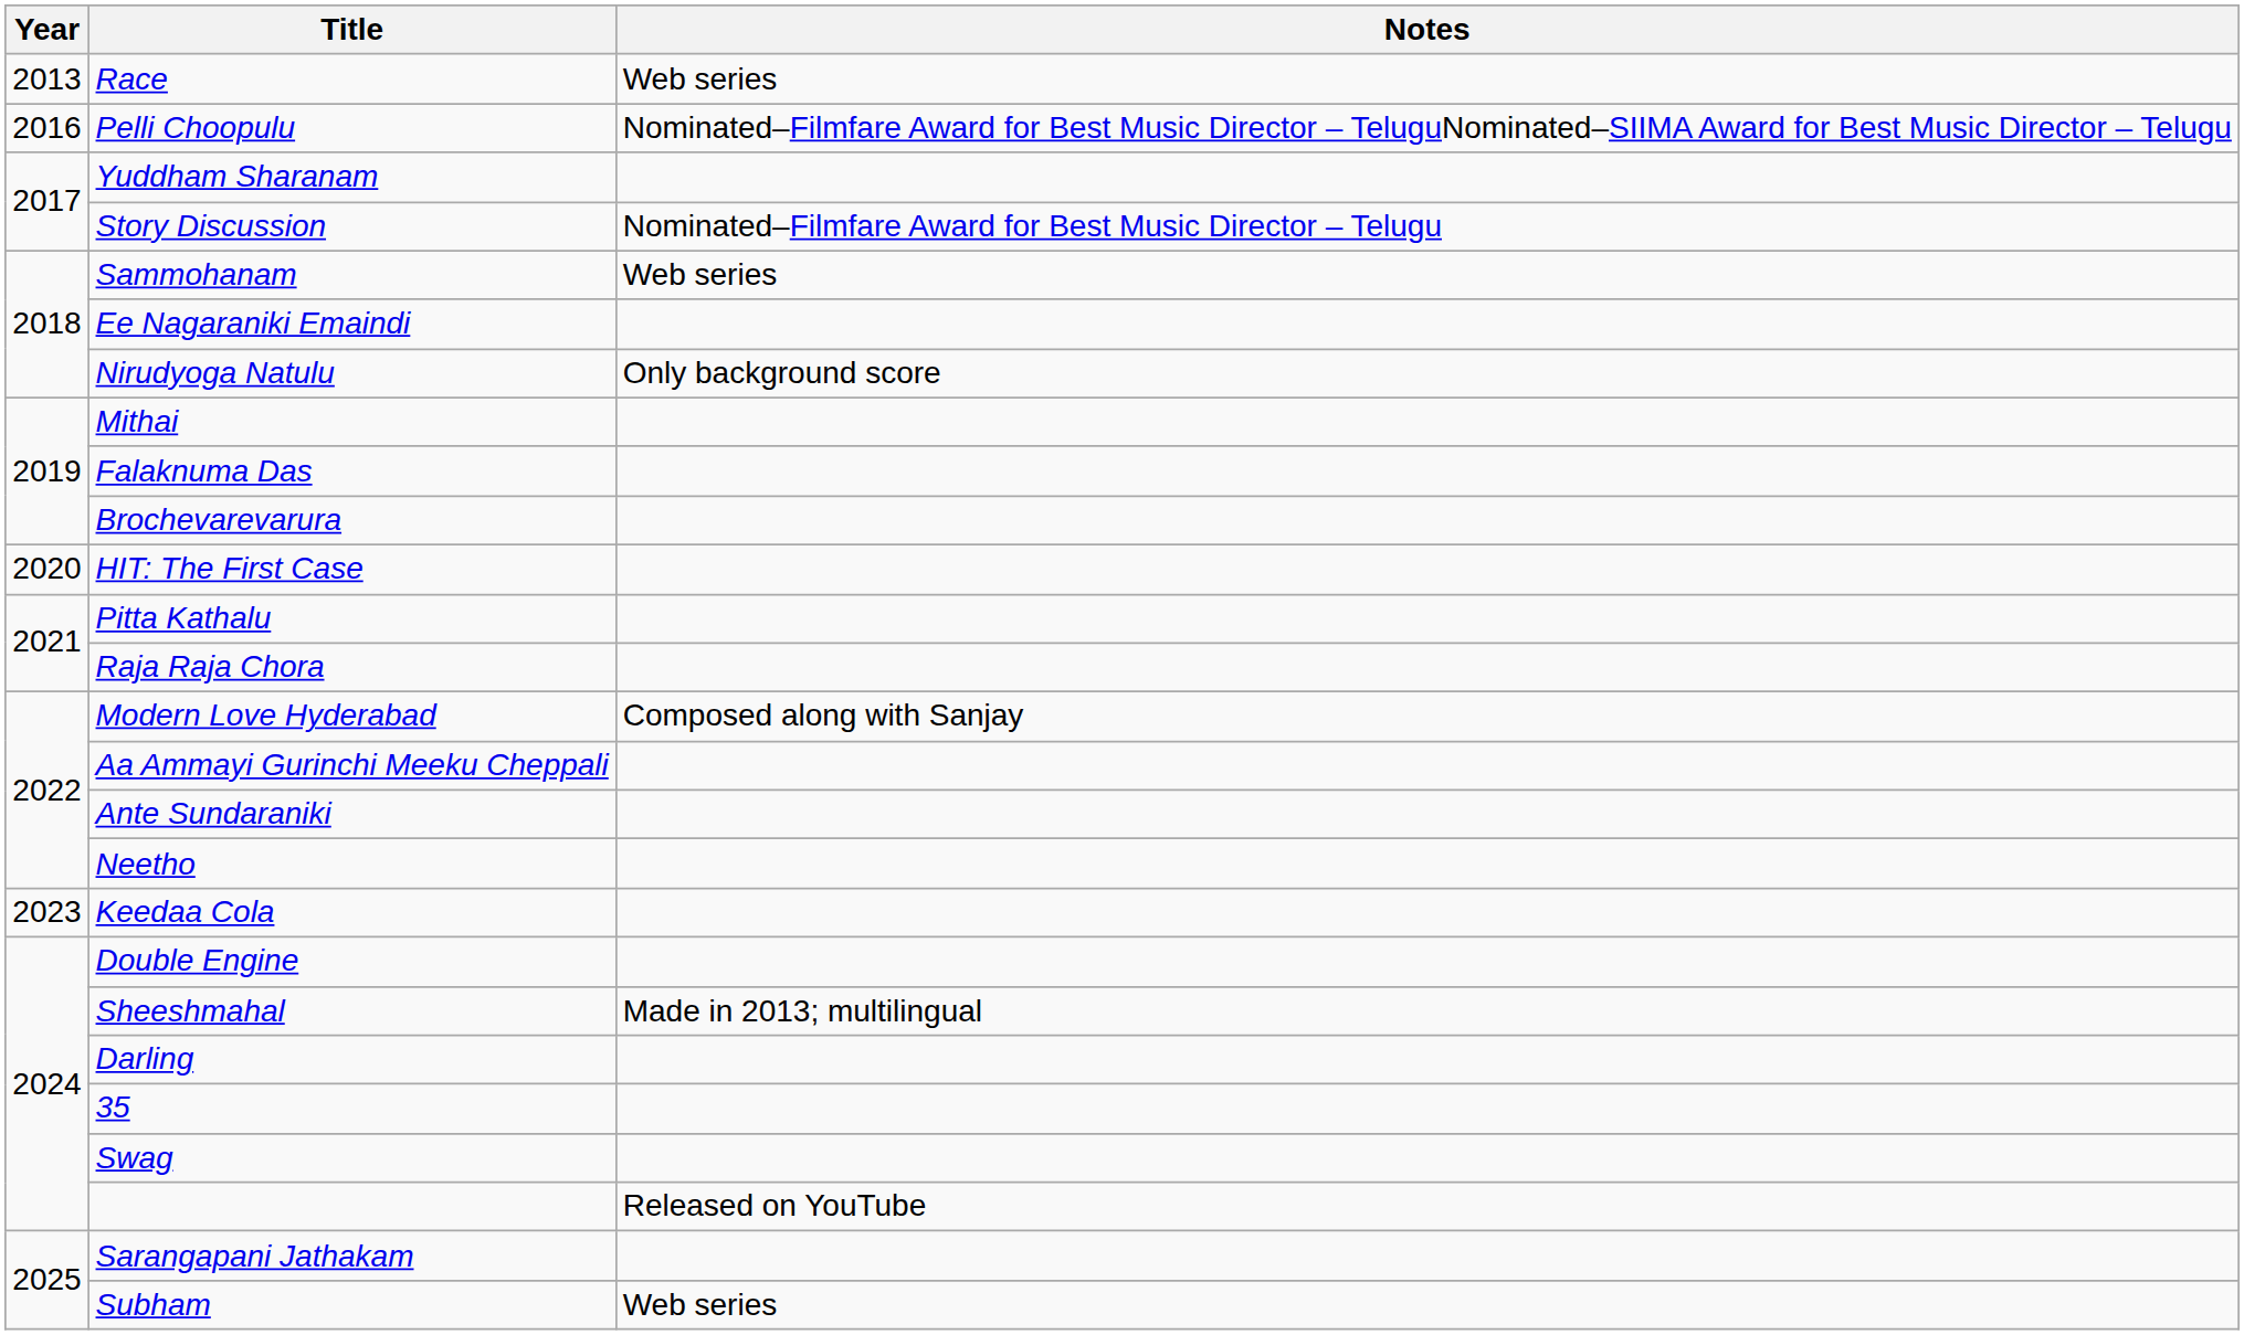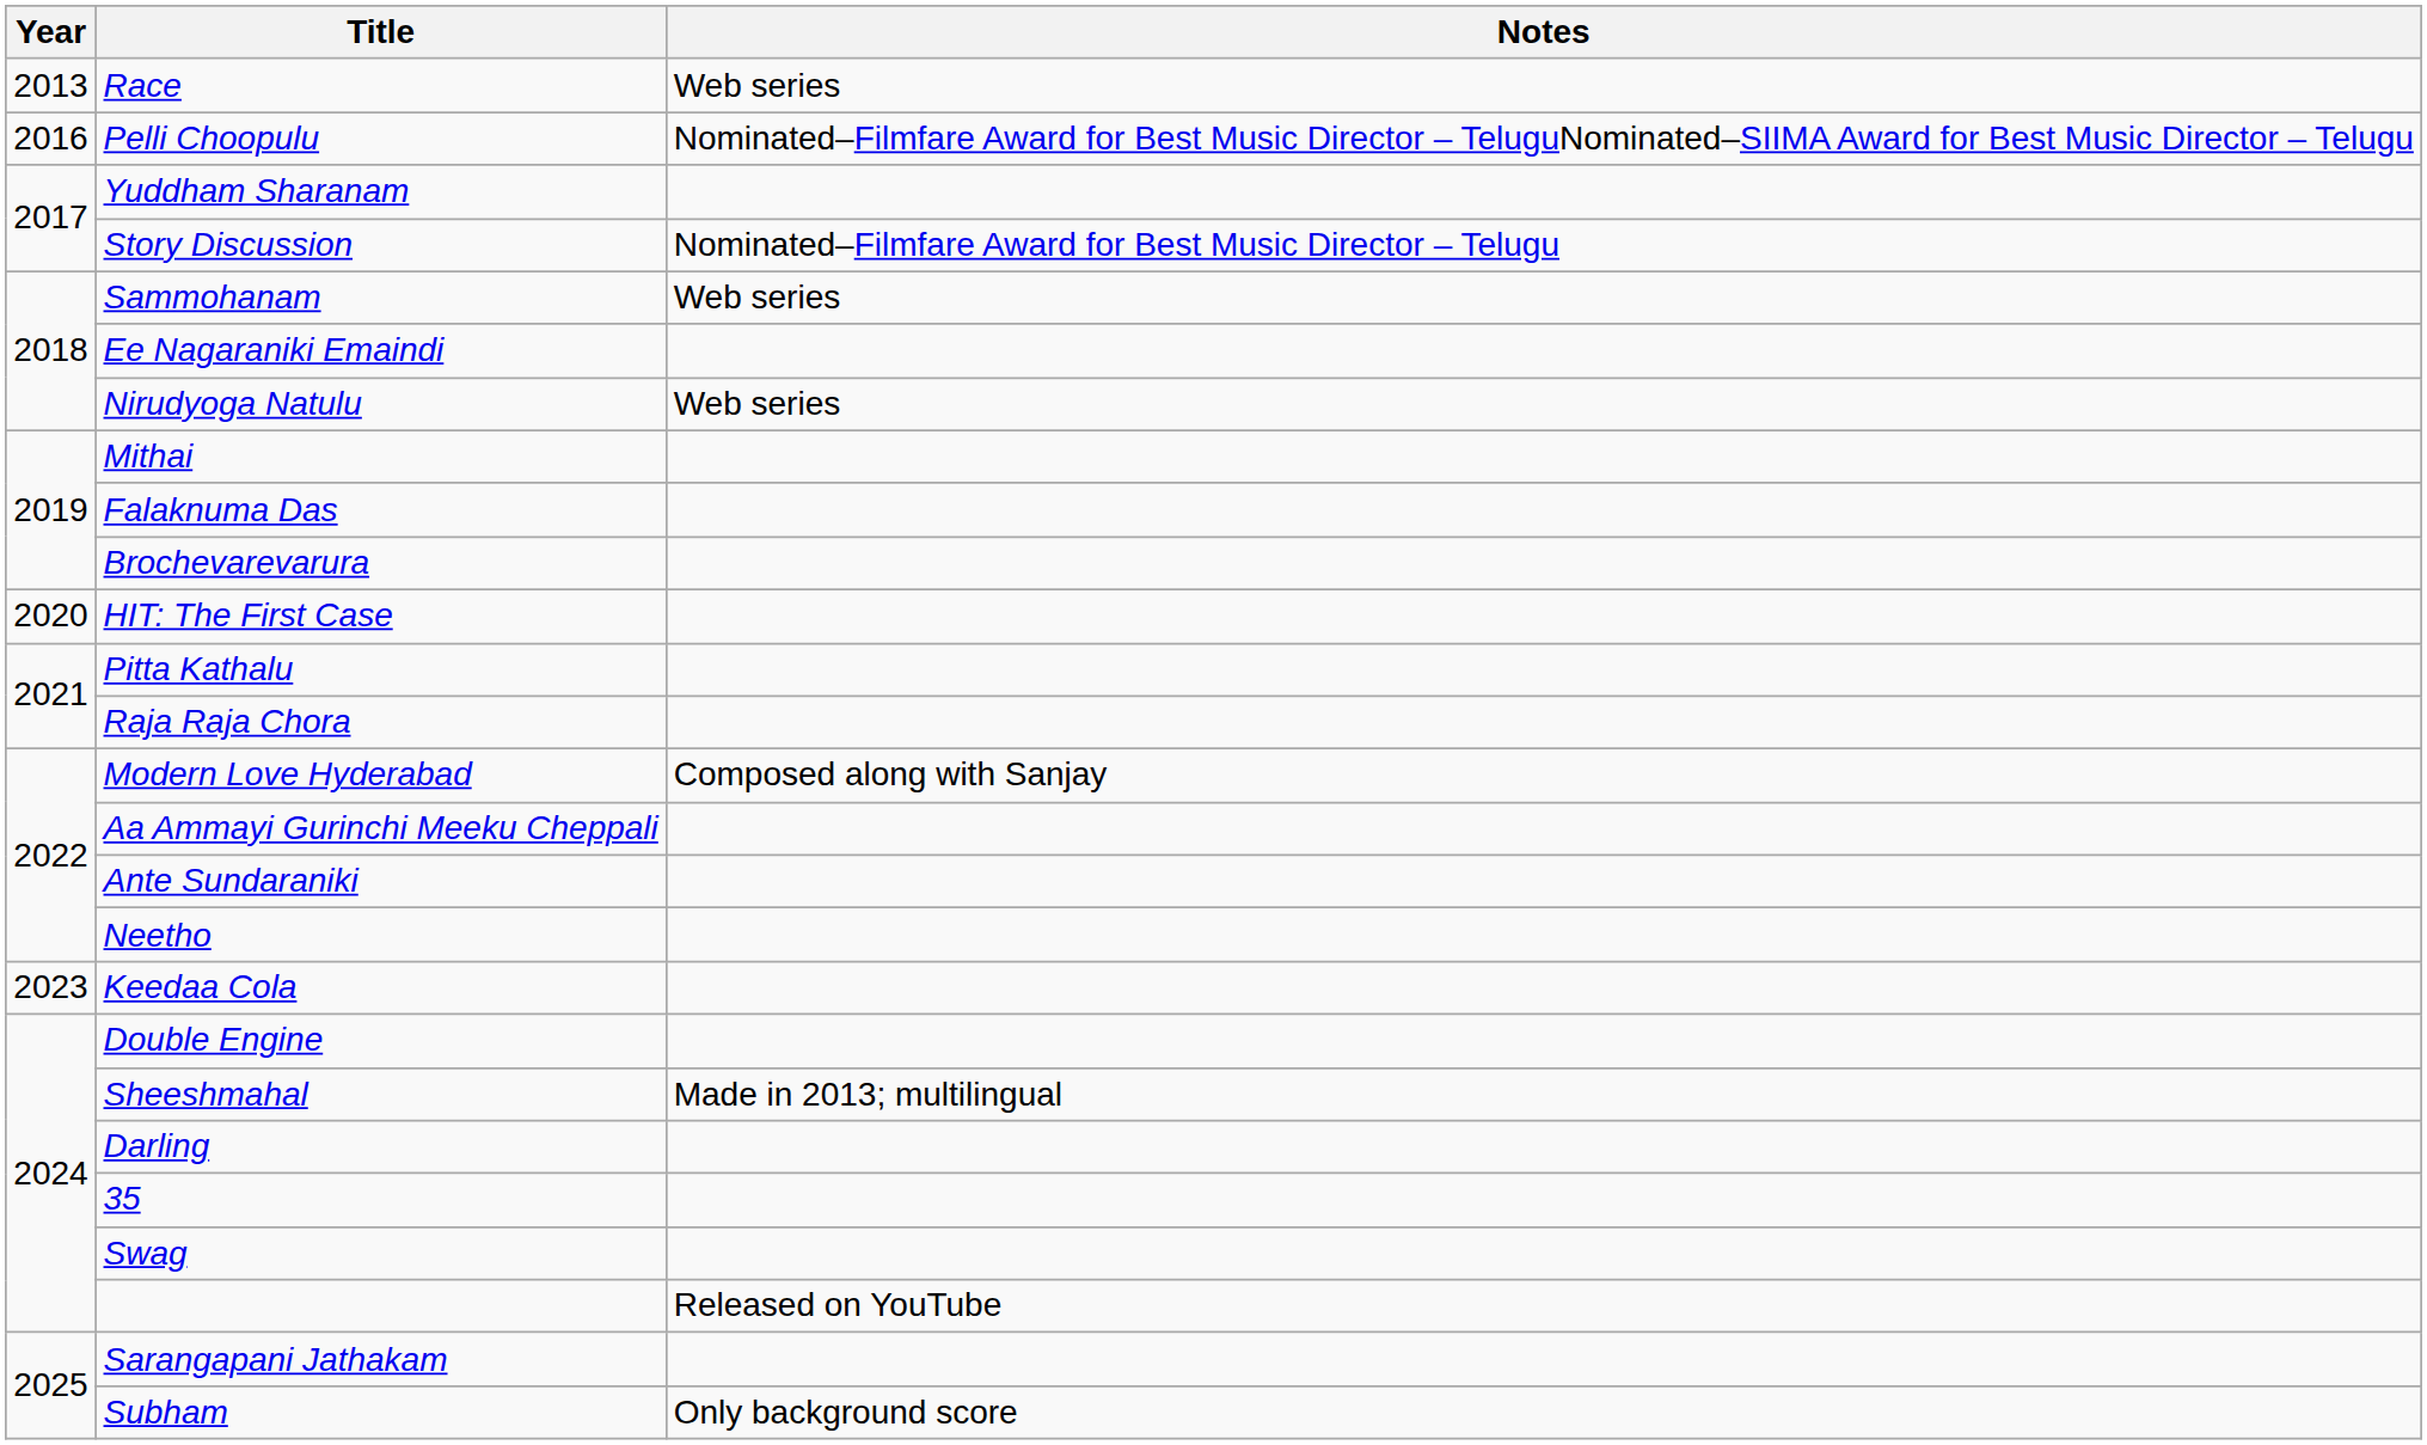Nirudyoga Natulu | Notes: Only background score -> Web series
Subham | Notes: Web series -> Only background score
